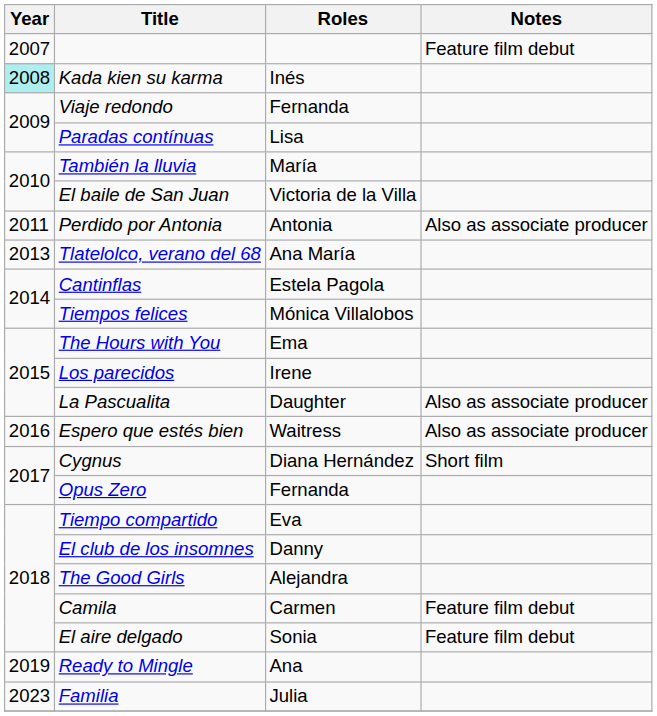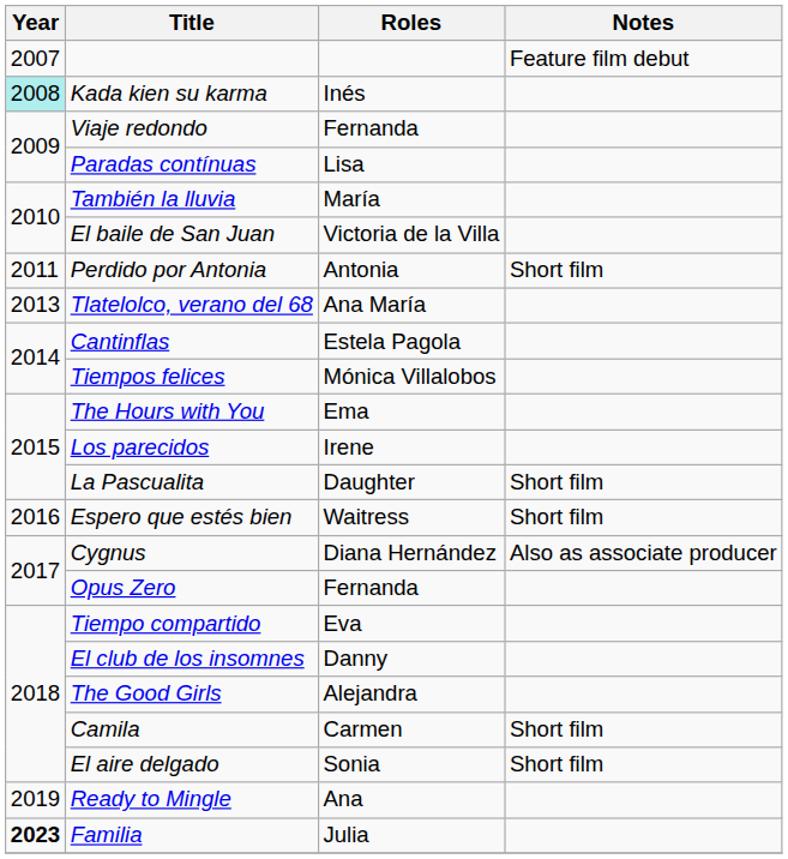Perdido por Antonia | Notes: Also as associate producer -> Short film
La Pascualita | Notes: Also as associate producer -> Short film
Espero que estés bien | Notes: Also as associate producer -> Short film
Cygnus | Notes: Short film -> Also as associate producer
Camila | Notes: Feature film debut -> Short film
El aire delgado | Notes: Feature film debut -> Short film
Familia | Year: normal -> bold
